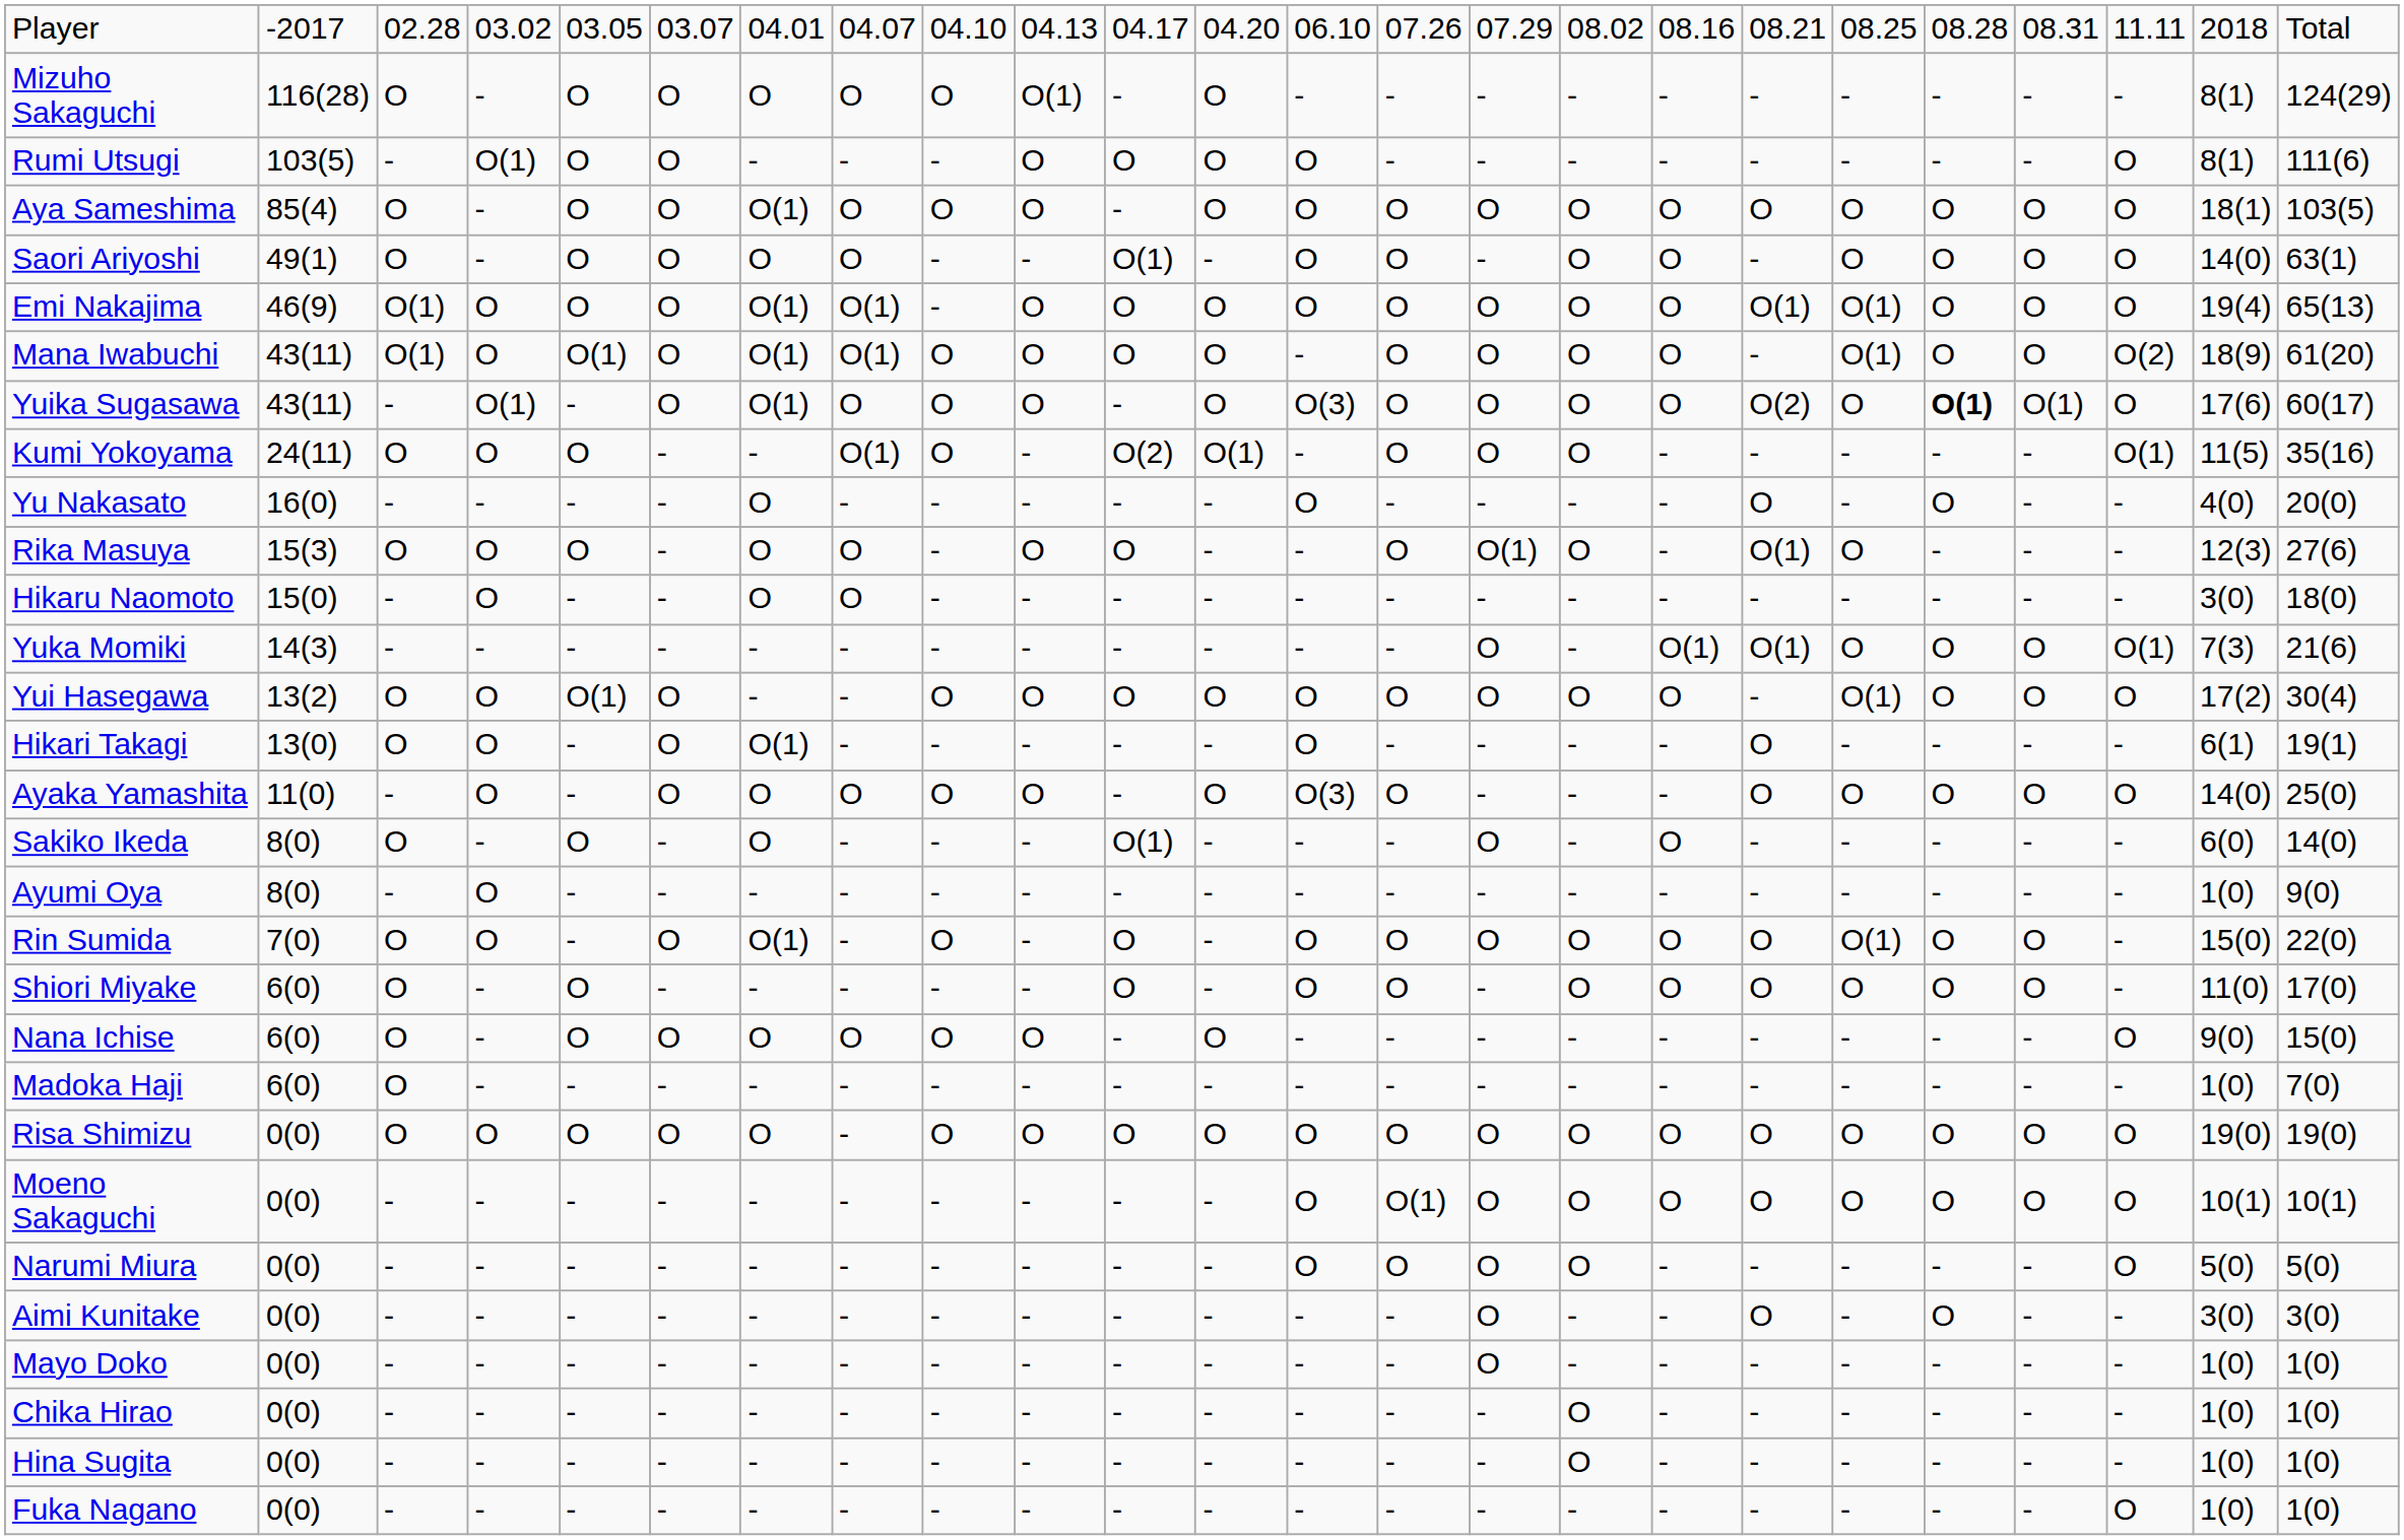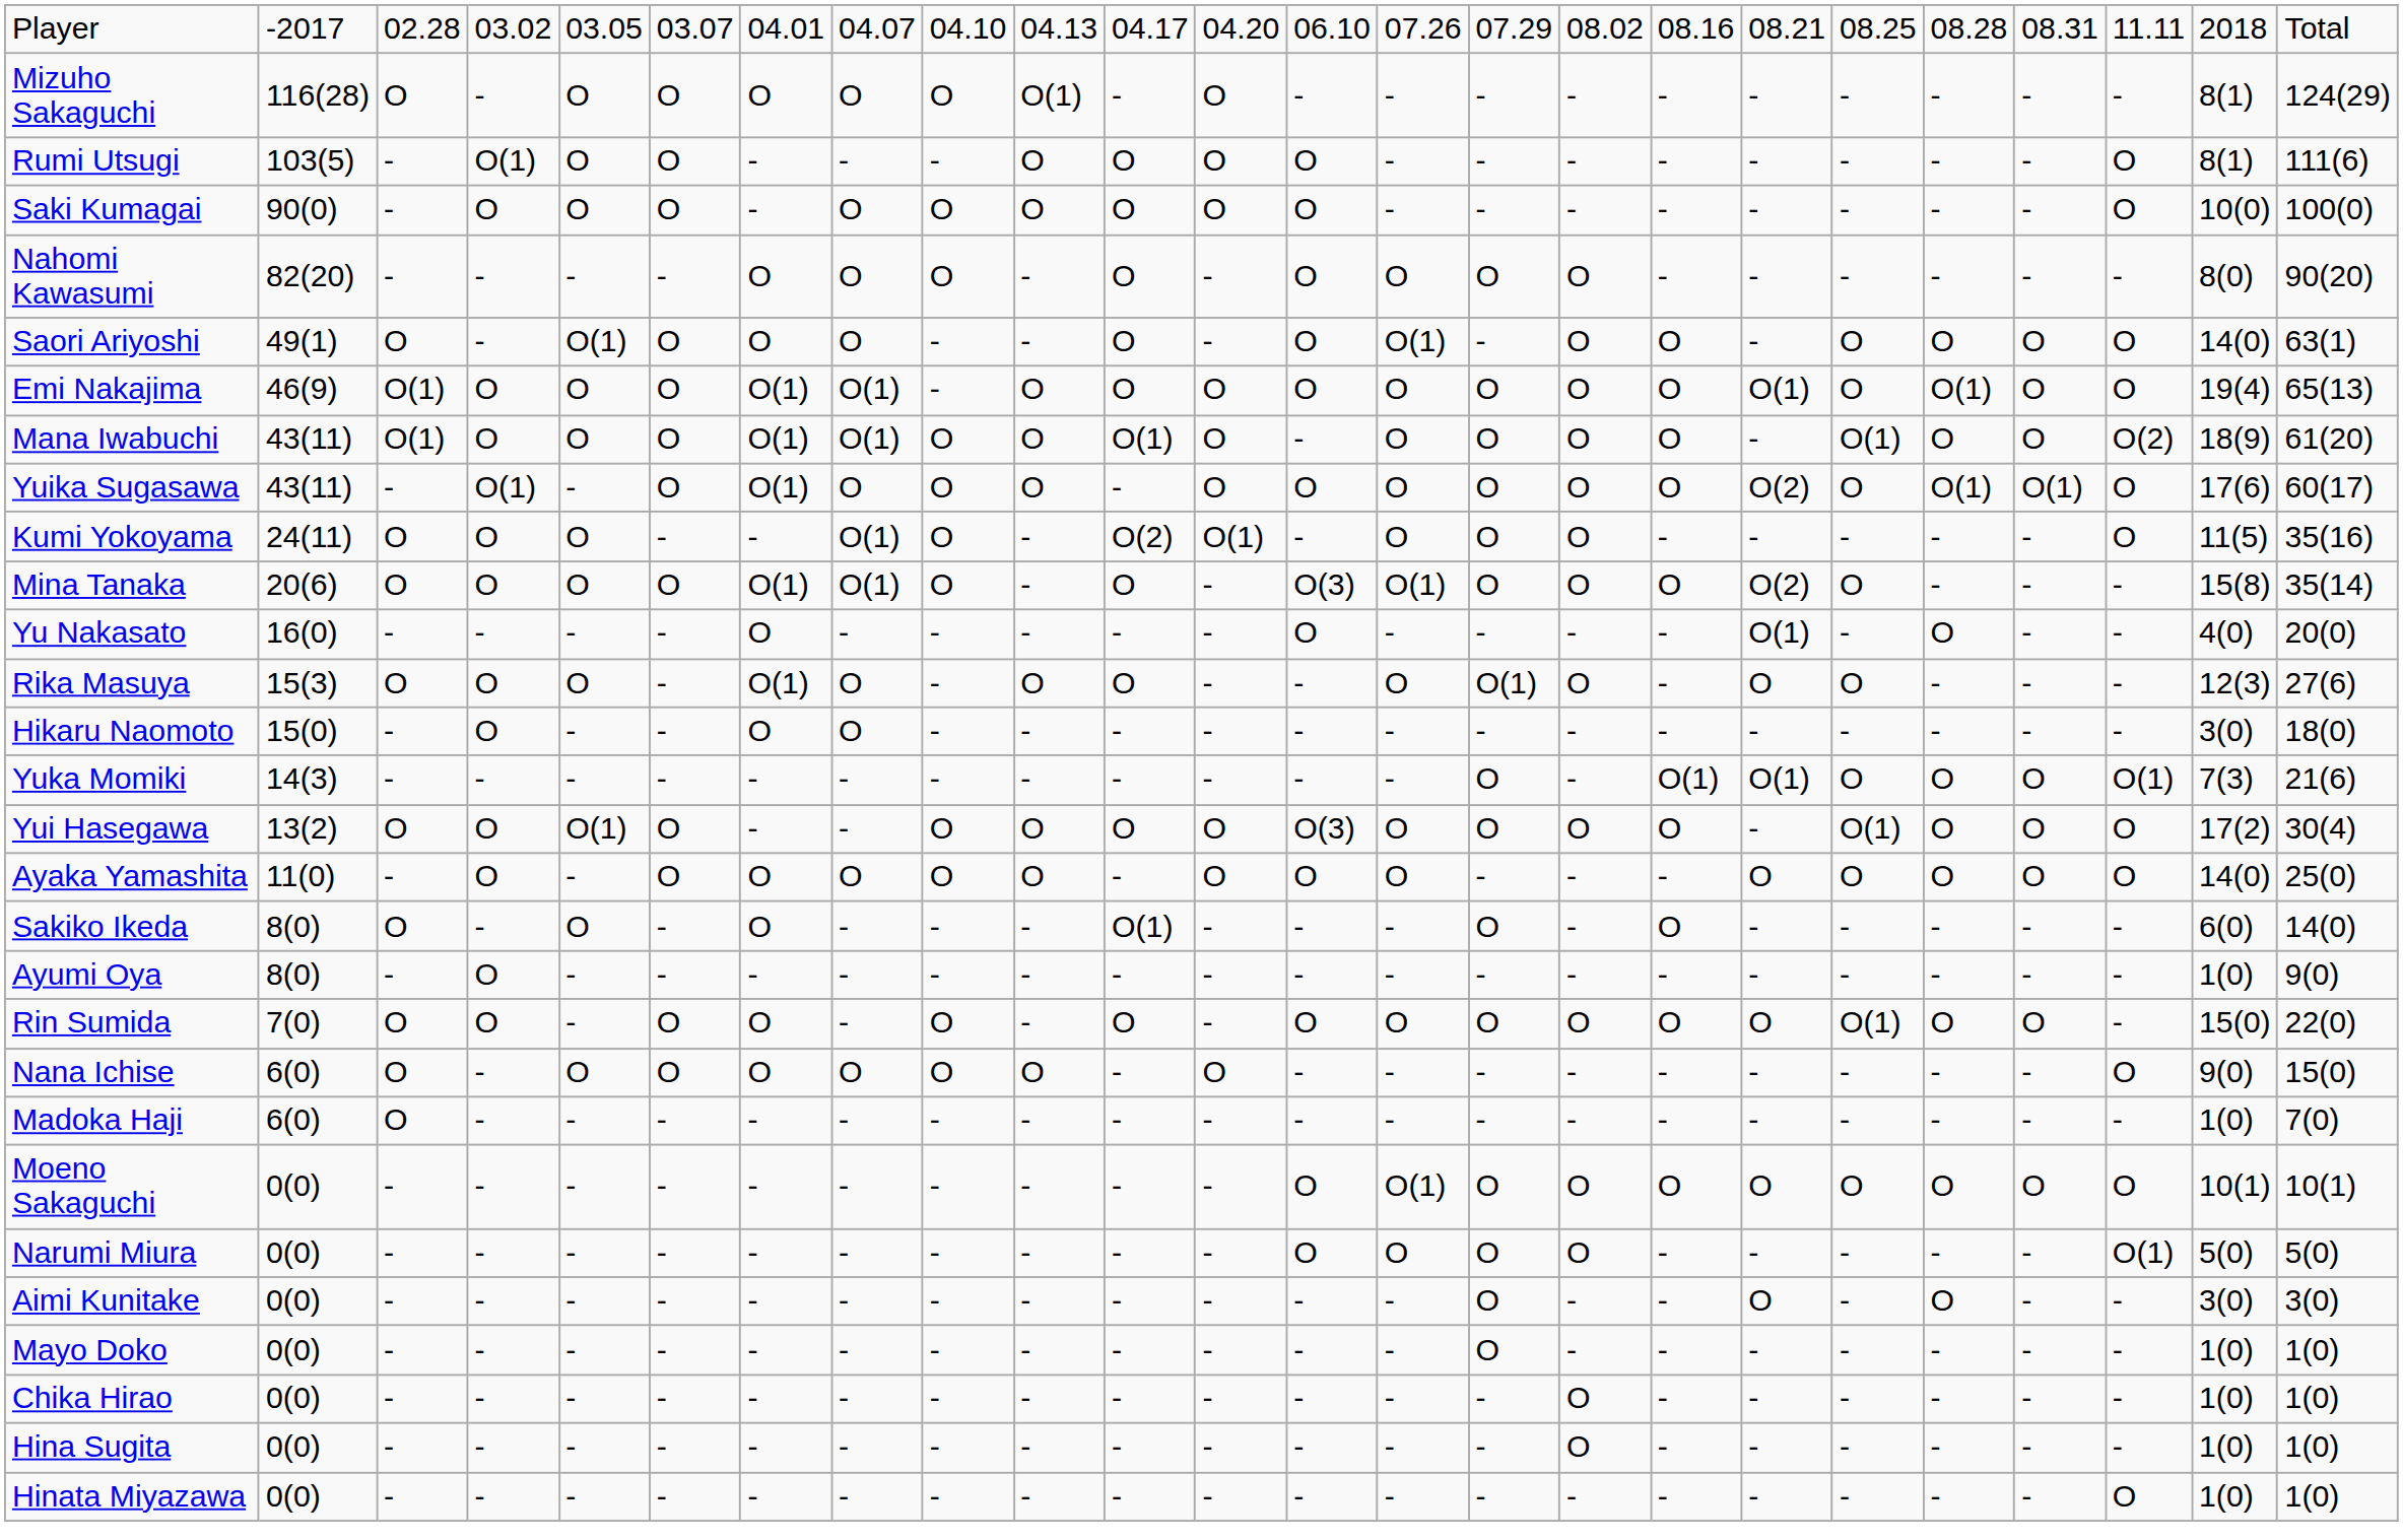+ row: Saki Kumagai | 90(0) | - | O | O | O | - | O | O | O | O | O | O | - | - | - | - | - | - | - | - | O | 10(0) | 100(0)
- row: Aya Sameshima | 85(4) | O | - | O | O | O(1) | O | O | O | - | O | O | O | O | O | O | O | O | O | O | O | 18(1) | 103(5)
+ row: Nahomi Kawasumi | 82(20) | - | - | - | - | O | O | O | - | O | - | O | O | O | O | - | - | - | - | - | - | 8(0) | 90(20)
Saori Ariyoshi | column 5: O -> O(1)
Saori Ariyoshi | column 11: O(1) -> O
Saori Ariyoshi | column 14: O -> O(1)
Emi Nakajima | column 19: O(1) -> O
Emi Nakajima | column 20: O -> O(1)
Mana Iwabuchi | column 5: O(1) -> O
Mana Iwabuchi | column 11: O -> O(1)
Yuika Sugasawa | column 13: O(3) -> O
Yuika Sugasawa | column 20: bold -> normal
Kumi Yokoyama | column 22: O(1) -> O
+ row: Mina Tanaka | 20(6) | O | O | O | O | O(1) | O(1) | O | - | O | - | O(3) | O(1) | O | O | O | O(2) | O | - | - | - | 15(8) | 35(14)
Yu Nakasato | column 18: O -> O(1)
Rika Masuya | column 7: O -> O(1)
Rika Masuya | column 18: O(1) -> O
Yui Hasegawa | column 13: O -> O(3)
- row: Hikari Takagi | 13(0) | O | O | - | O | O(1) | - | - | - | - | - | O | - | - | - | - | O | - | - | - | - | 6(1) | 19(1)
Ayaka Yamashita | column 13: O(3) -> O
Rin Sumida | column 7: O(1) -> O
- row: Shiori Miyake | 6(0) | O | - | O | - | - | - | - | - | O | - | O | O | - | O | O | O | O | O | O | - | 11(0) | 17(0)
- row: Risa Shimizu | 0(0) | O | O | O | O | O | - | O | O | O | O | O | O | O | O | O | O | O | O | O | O | 19(0) | 19(0)
Narumi Miura | column 22: O -> O(1)
- row: Fuka Nagano | 0(0) | - | - | - | - | - | - | - | - | - | - | - | - | - | - | - | - | - | - | - | O | 1(0) | 1(0)
+ row: Hinata Miyazawa | 0(0) | - | - | - | - | - | - | - | - | - | - | - | - | - | - | - | - | - | - | - | O | 1(0) | 1(0)
